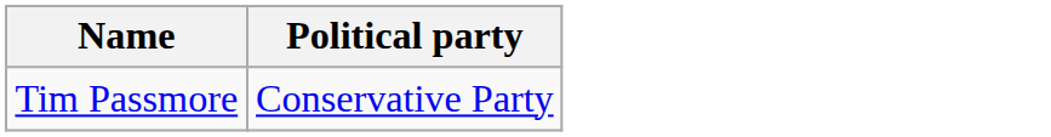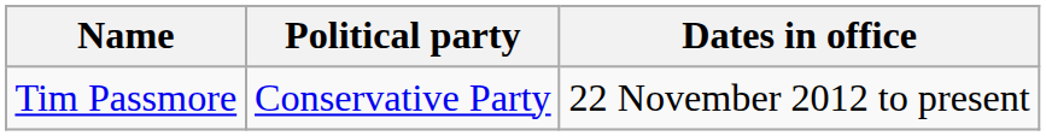+ column: Dates in office | 22 November 2012 to present
